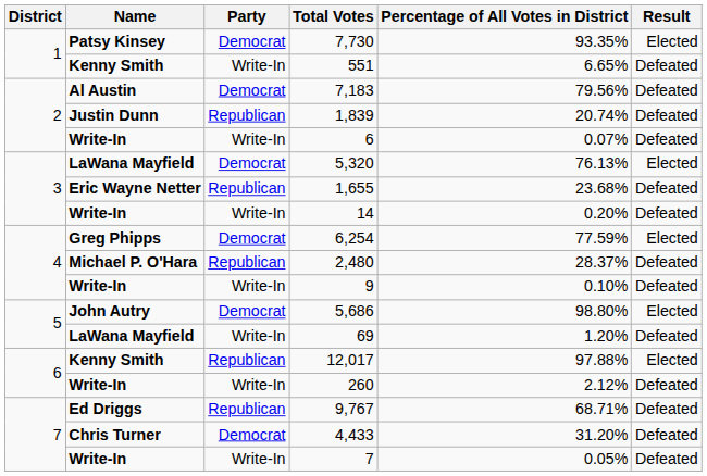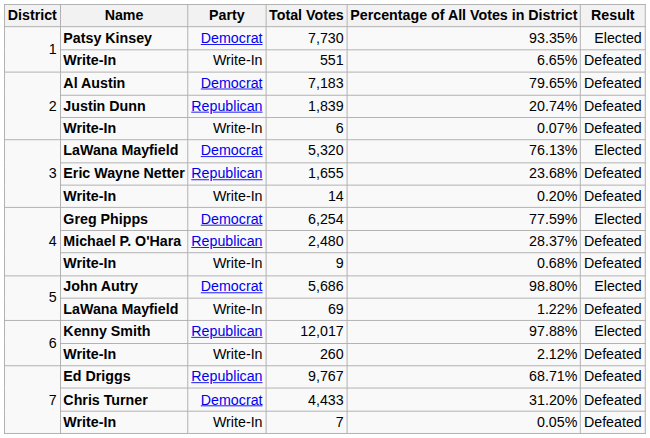551 | Name: Kenny Smith -> Write-In
7,183 | Percentage of All Votes in District: 79.56% -> 79.65%
9 | Percentage of All Votes in District: 0.10% -> 0.68%
69 | Percentage of All Votes in District: 1.20% -> 1.22%
